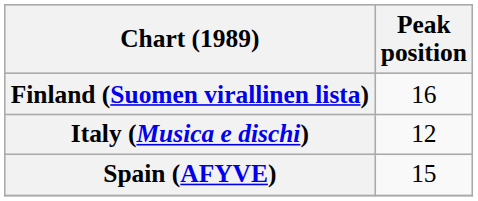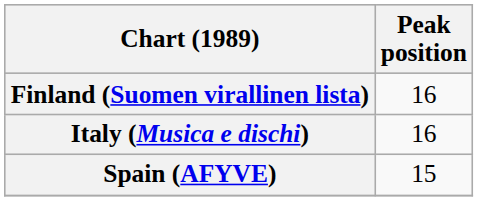Italy (Musica e dischi) | Peak position: 12 -> 16
